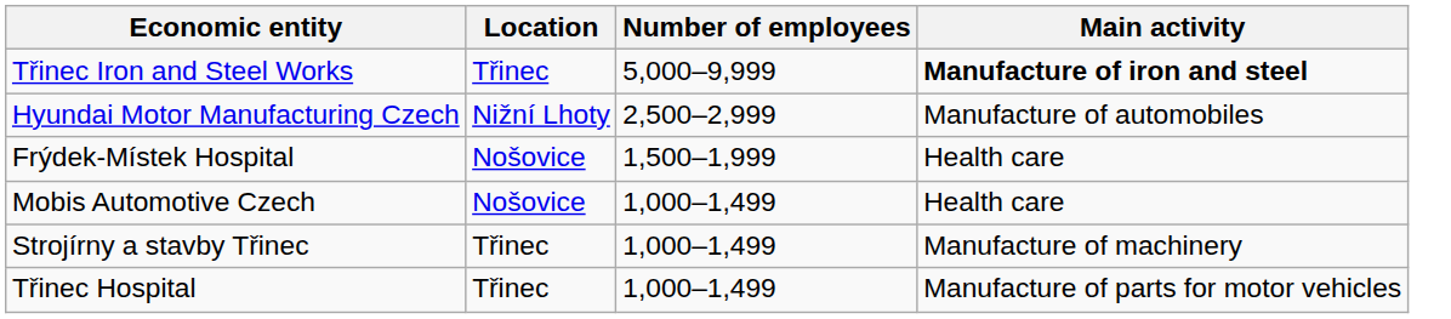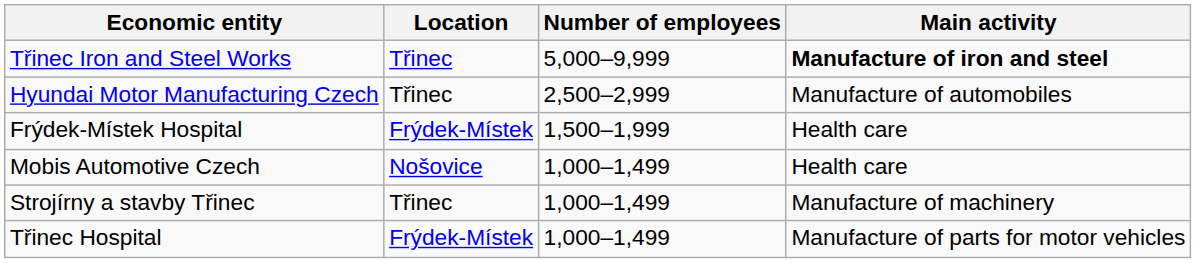Hyundai Motor Manufacturing Czech | Location: Nižní Lhoty -> Třinec
Frýdek-Místek Hospital | Location: Nošovice -> Frýdek-Místek
Třinec Hospital | Location: Třinec -> Frýdek-Místek
